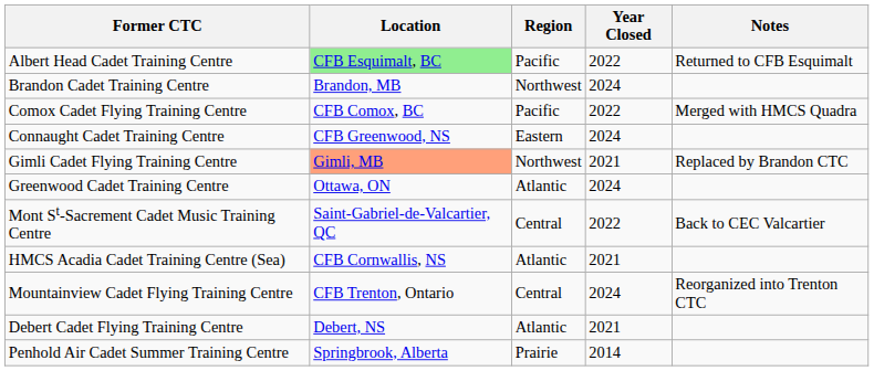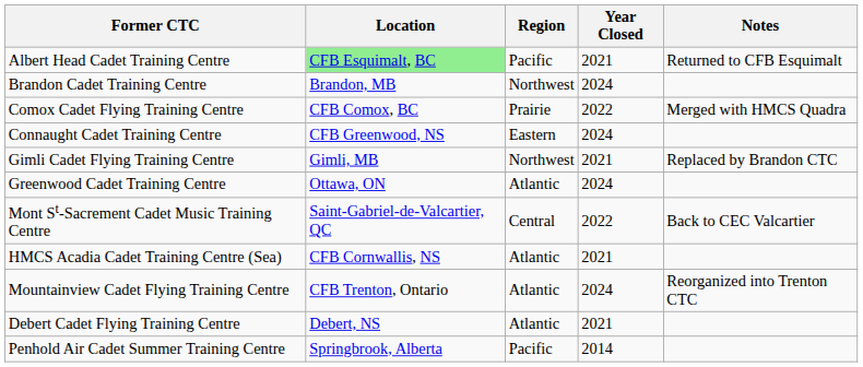Albert Head Cadet Training Centre | Year Closed: 2022 -> 2021
Comox Cadet Flying Training Centre | Region: Pacific -> Prairie
Gimli Cadet Flying Training Centre | Location: lightsalmon background -> no background
Mountainview Cadet Flying Training Centre | Region: Central -> Atlantic
Penhold Air Cadet Summer Training Centre | Region: Prairie -> Pacific
